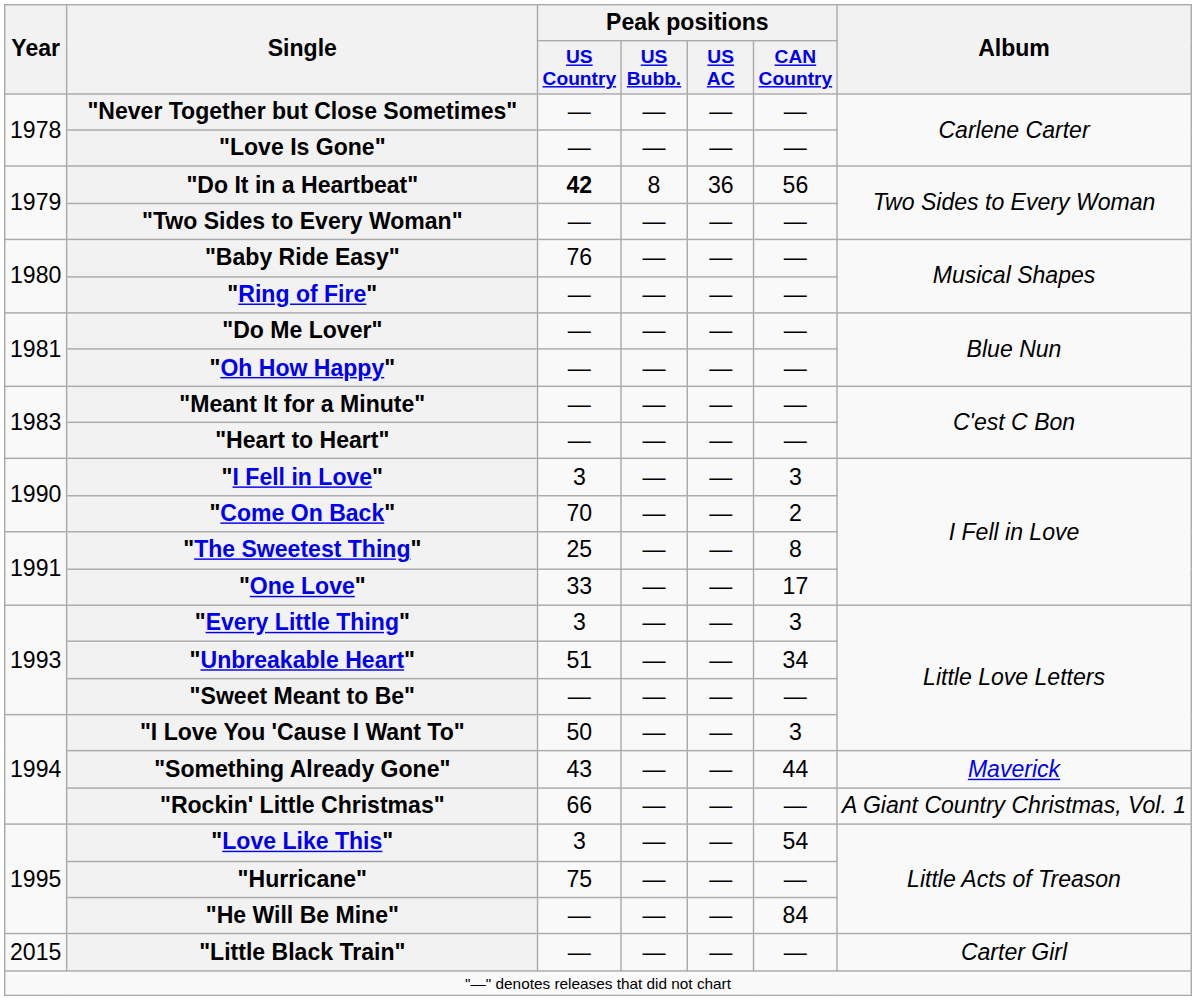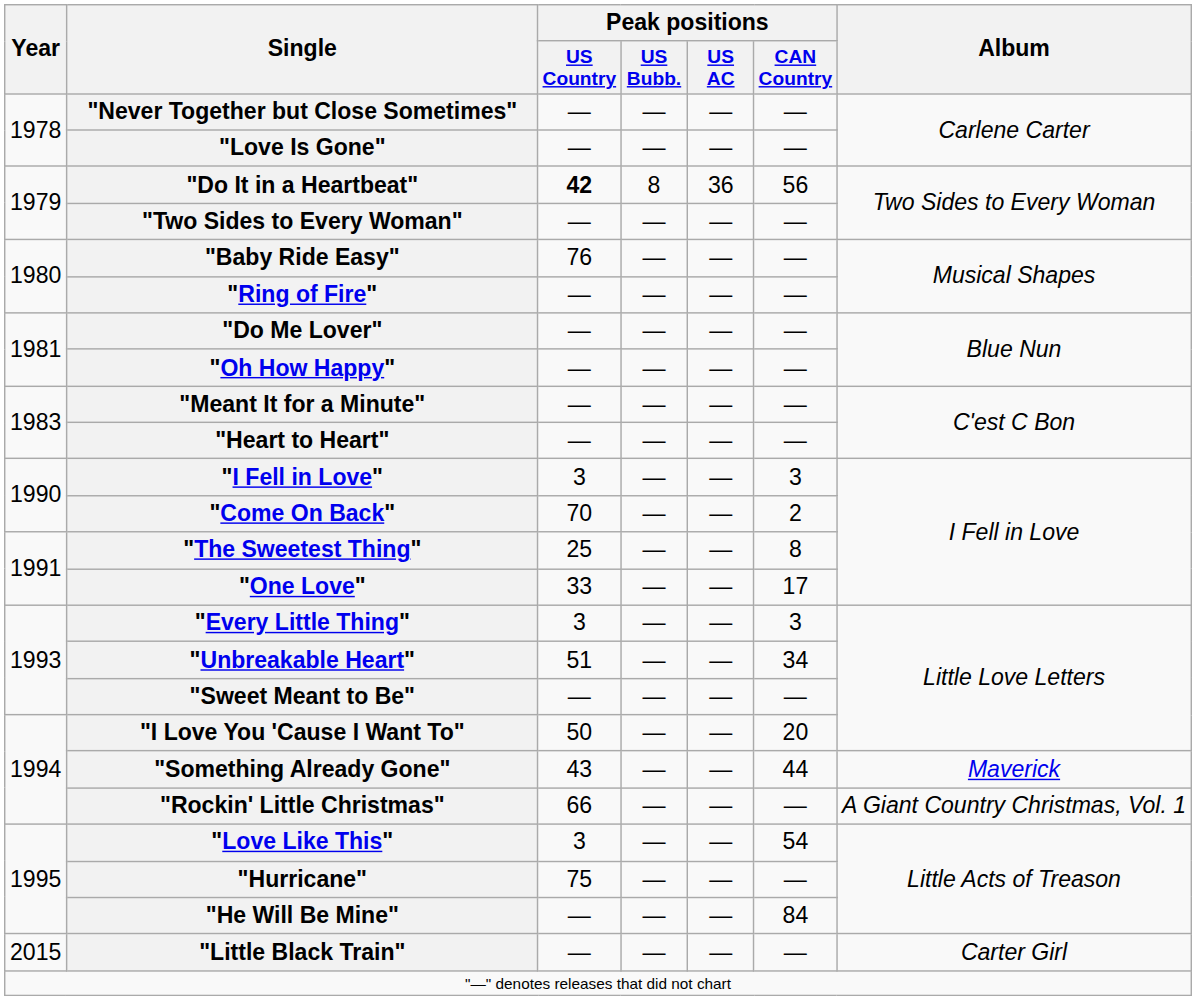"I Love You 'Cause I Want To" | Peak positions / CAN Country: 3 -> 20
